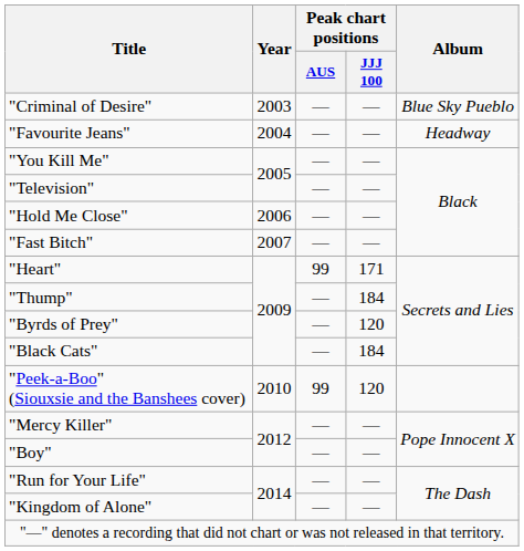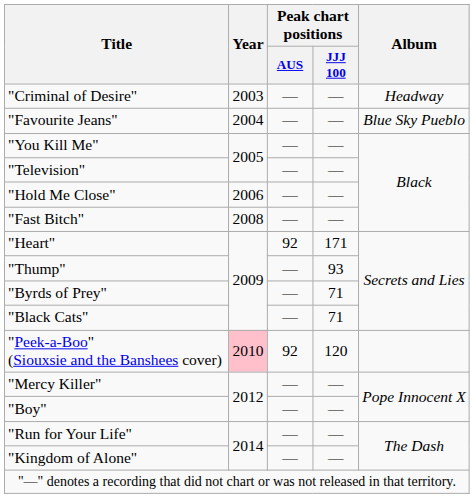"Criminal of Desire" | Album: Blue Sky Pueblo -> Headway
"Favourite Jeans" | Album: Headway -> Blue Sky Pueblo
"Fast Bitch" | Year: 2007 -> 2008
"Heart" | Peak chart positions / AUS: 99 -> 92
"Thump" | Peak chart positions / JJJ 100: 184 -> 93
"Byrds of Prey" | Peak chart positions / JJJ 100: 120 -> 71
"Black Cats" | Peak chart positions / JJJ 100: 184 -> 71
"Peek-a-Boo" (Siouxsie and the Banshees cover) | Year: no background -> pink background
"Peek-a-Boo" (Siouxsie and the Banshees cover) | Peak chart positions / AUS: 99 -> 92
